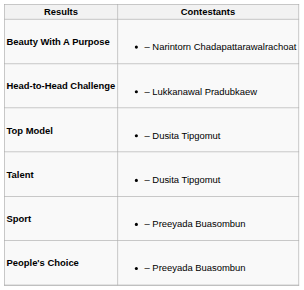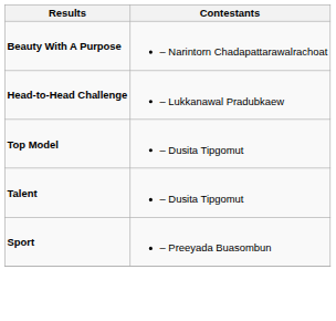- row: People's Choice | – Preeyada Buasombun
